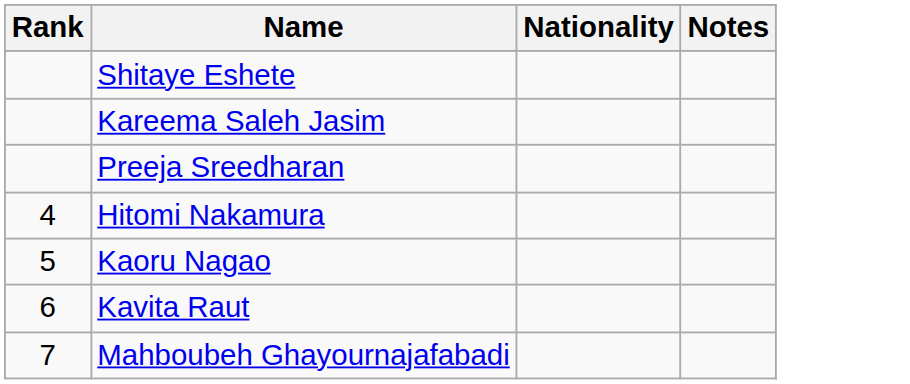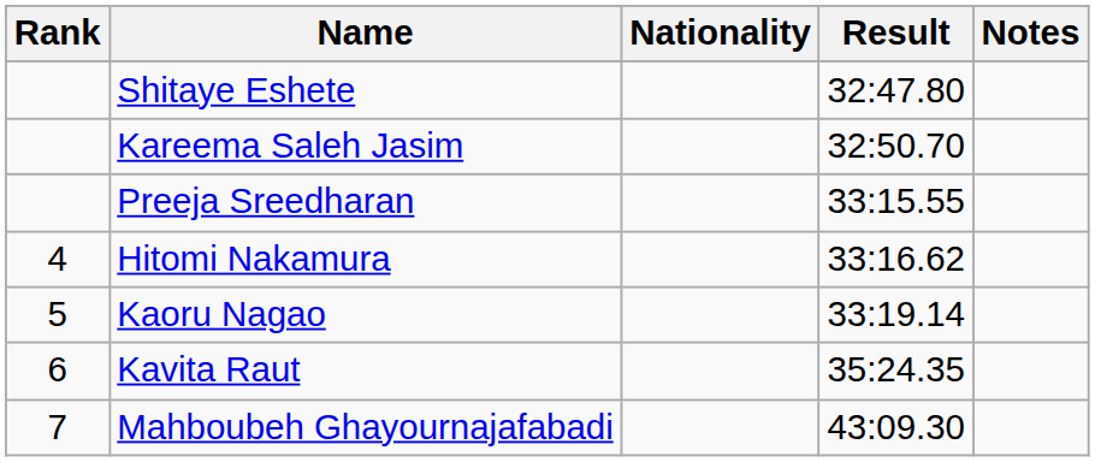+ column: Result | 32:47.80 | 32:50.70 | 33:15.55 | 33:16.62 | 33:19.14 | 35:24.35 | 43:09.30
